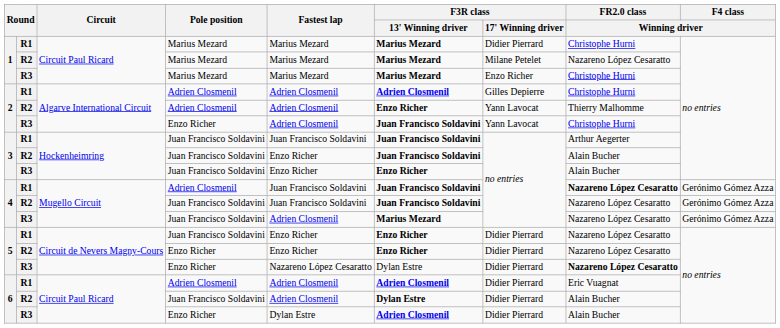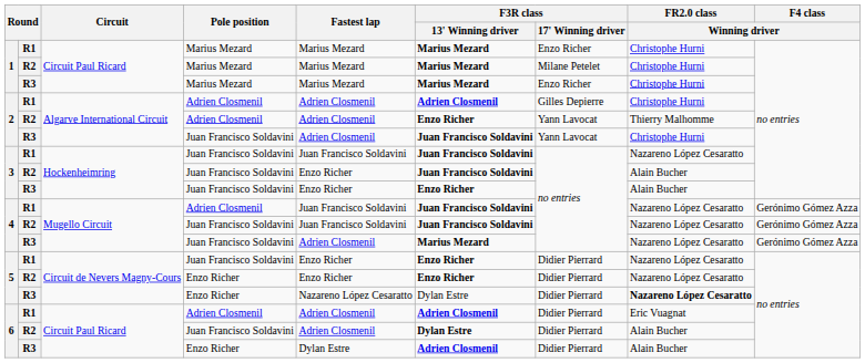1 / R1 | F3R class / 17' Winning driver: Didier Pierrard -> Enzo Richer
1 / R2 | FR2.0 class / Winning driver: Nazareno López Cesaratto -> Christophe Hurni
2 / R3 | Pole position: Enzo Richer -> Juan Francisco Soldavini
3 / R1 | FR2.0 class / Winning driver: Arthur Aegerter -> Nazareno López Cesaratto
4 / R1 | FR2.0 class / Winning driver: bold -> normal
